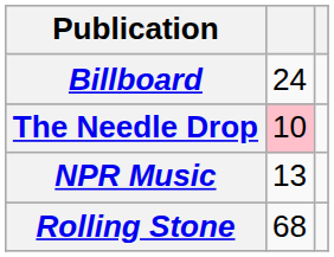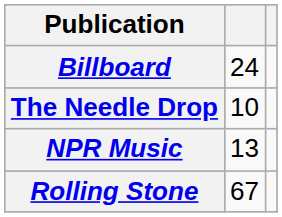The Needle Drop | column 2: pink background -> no background
Rolling Stone | column 2: 68 -> 67
